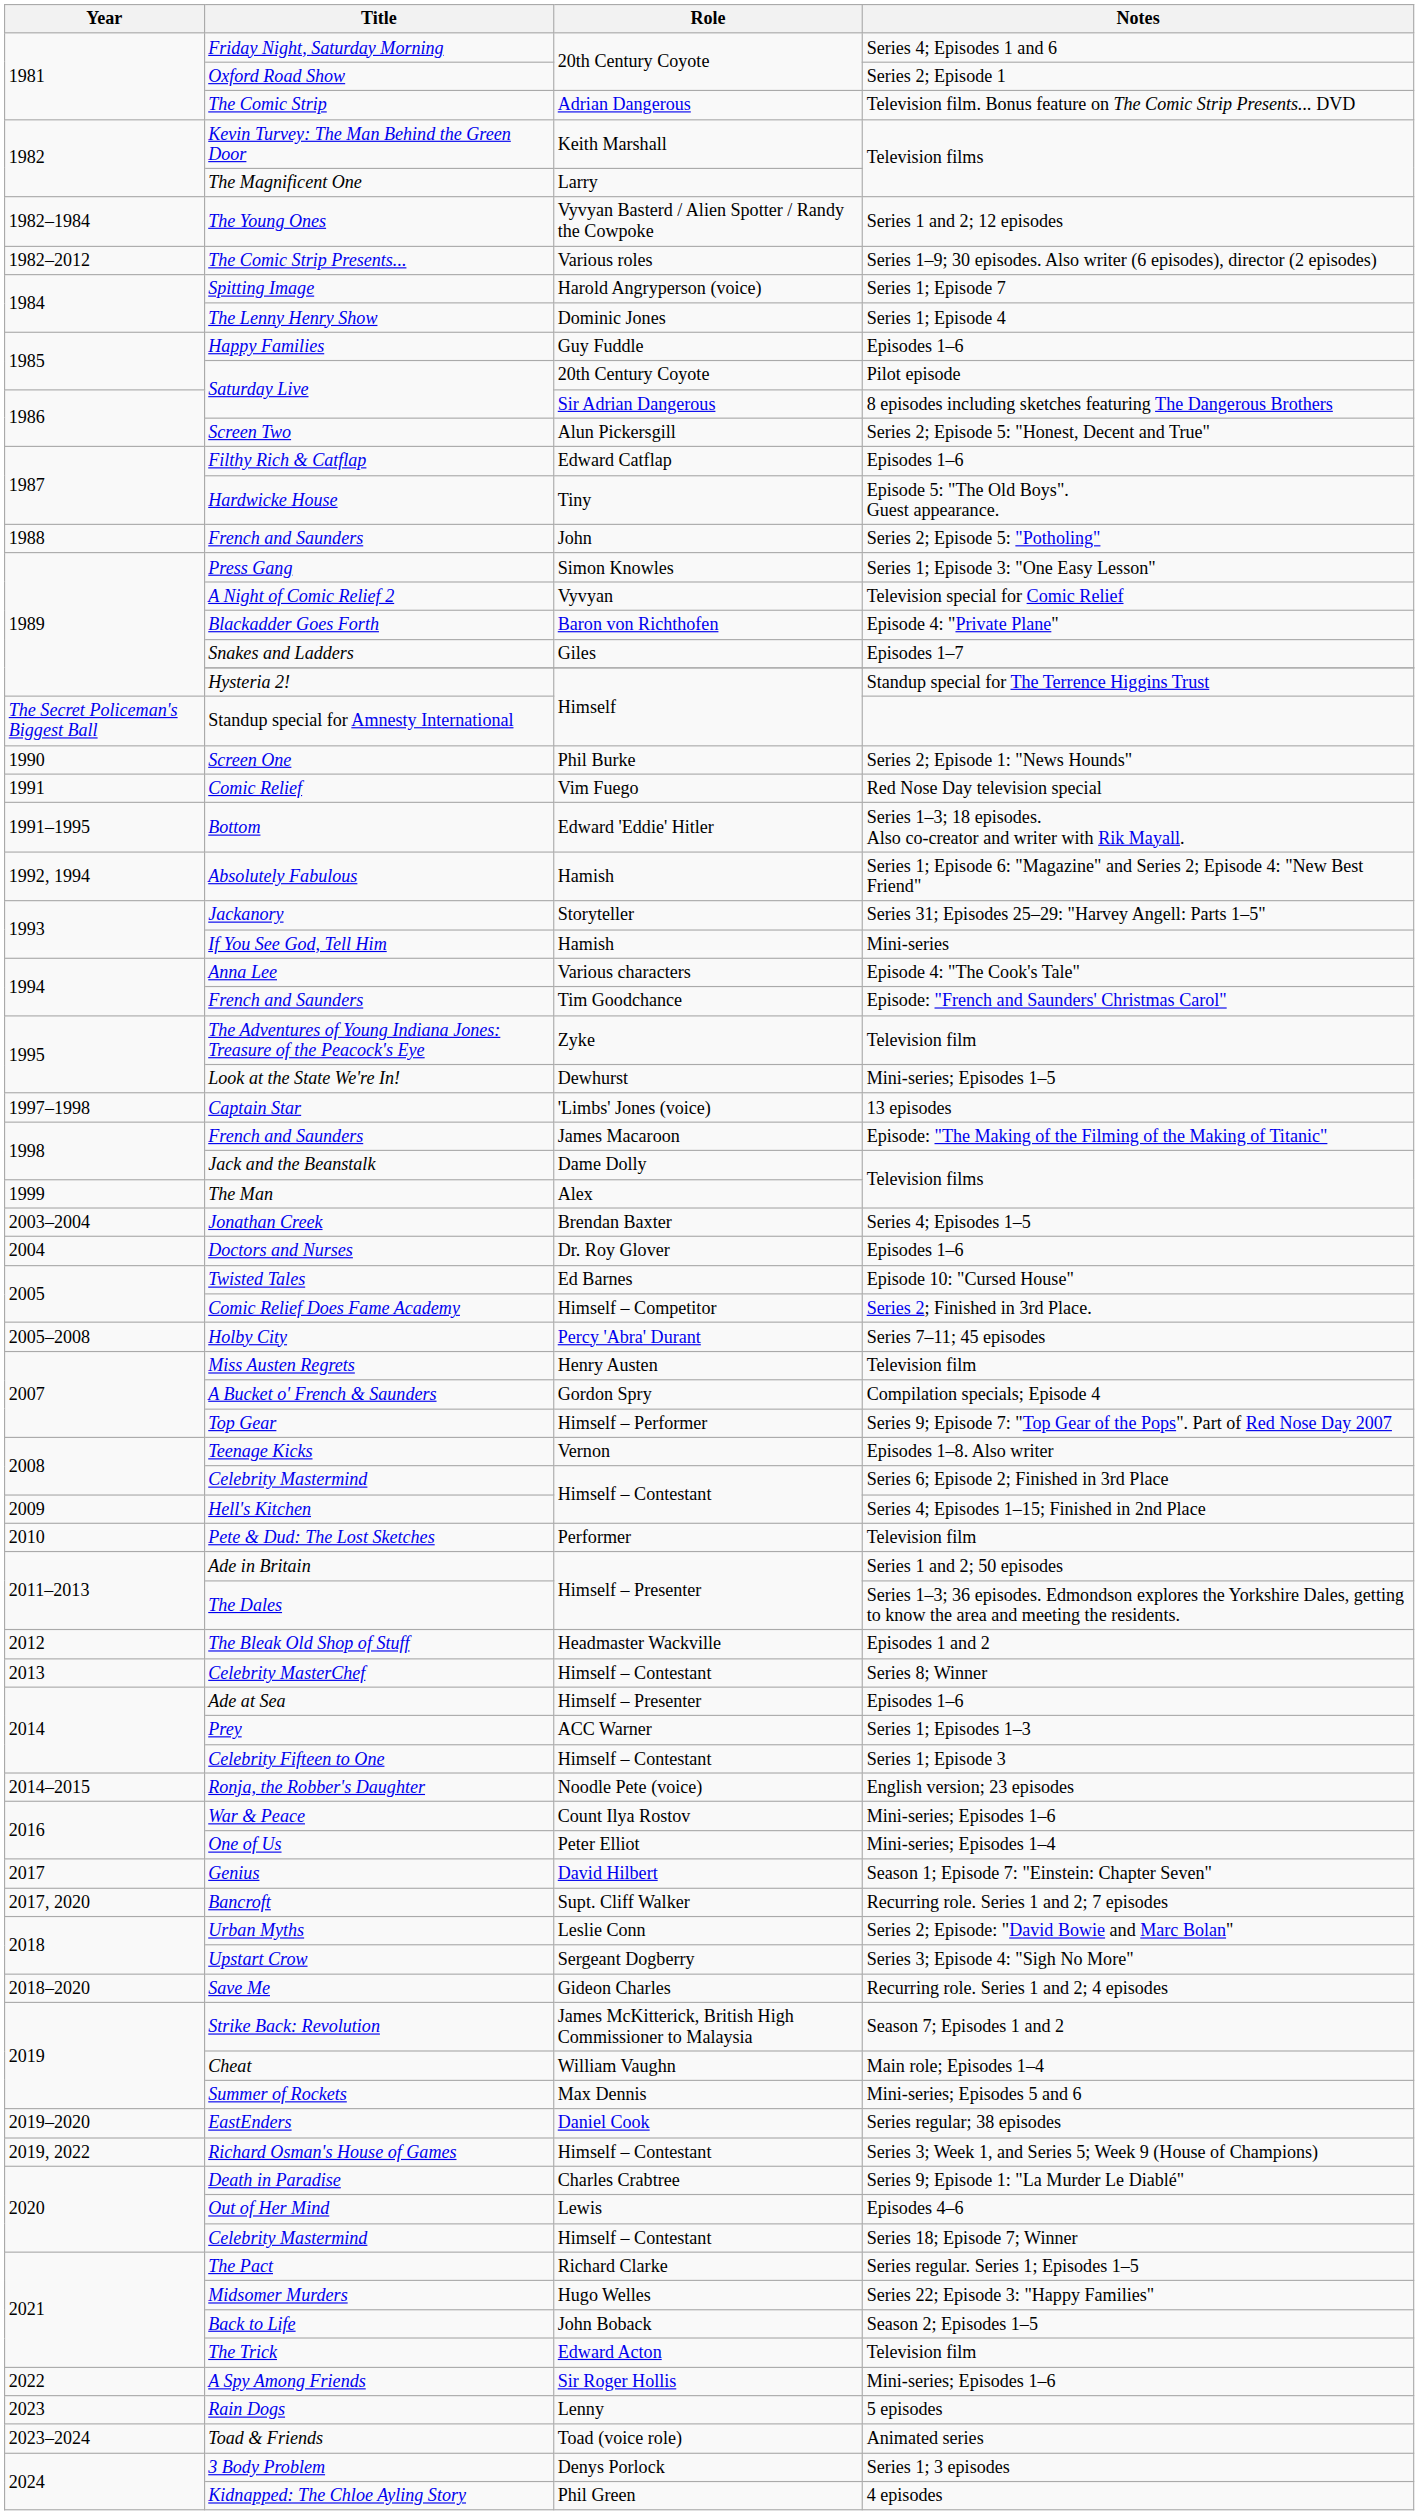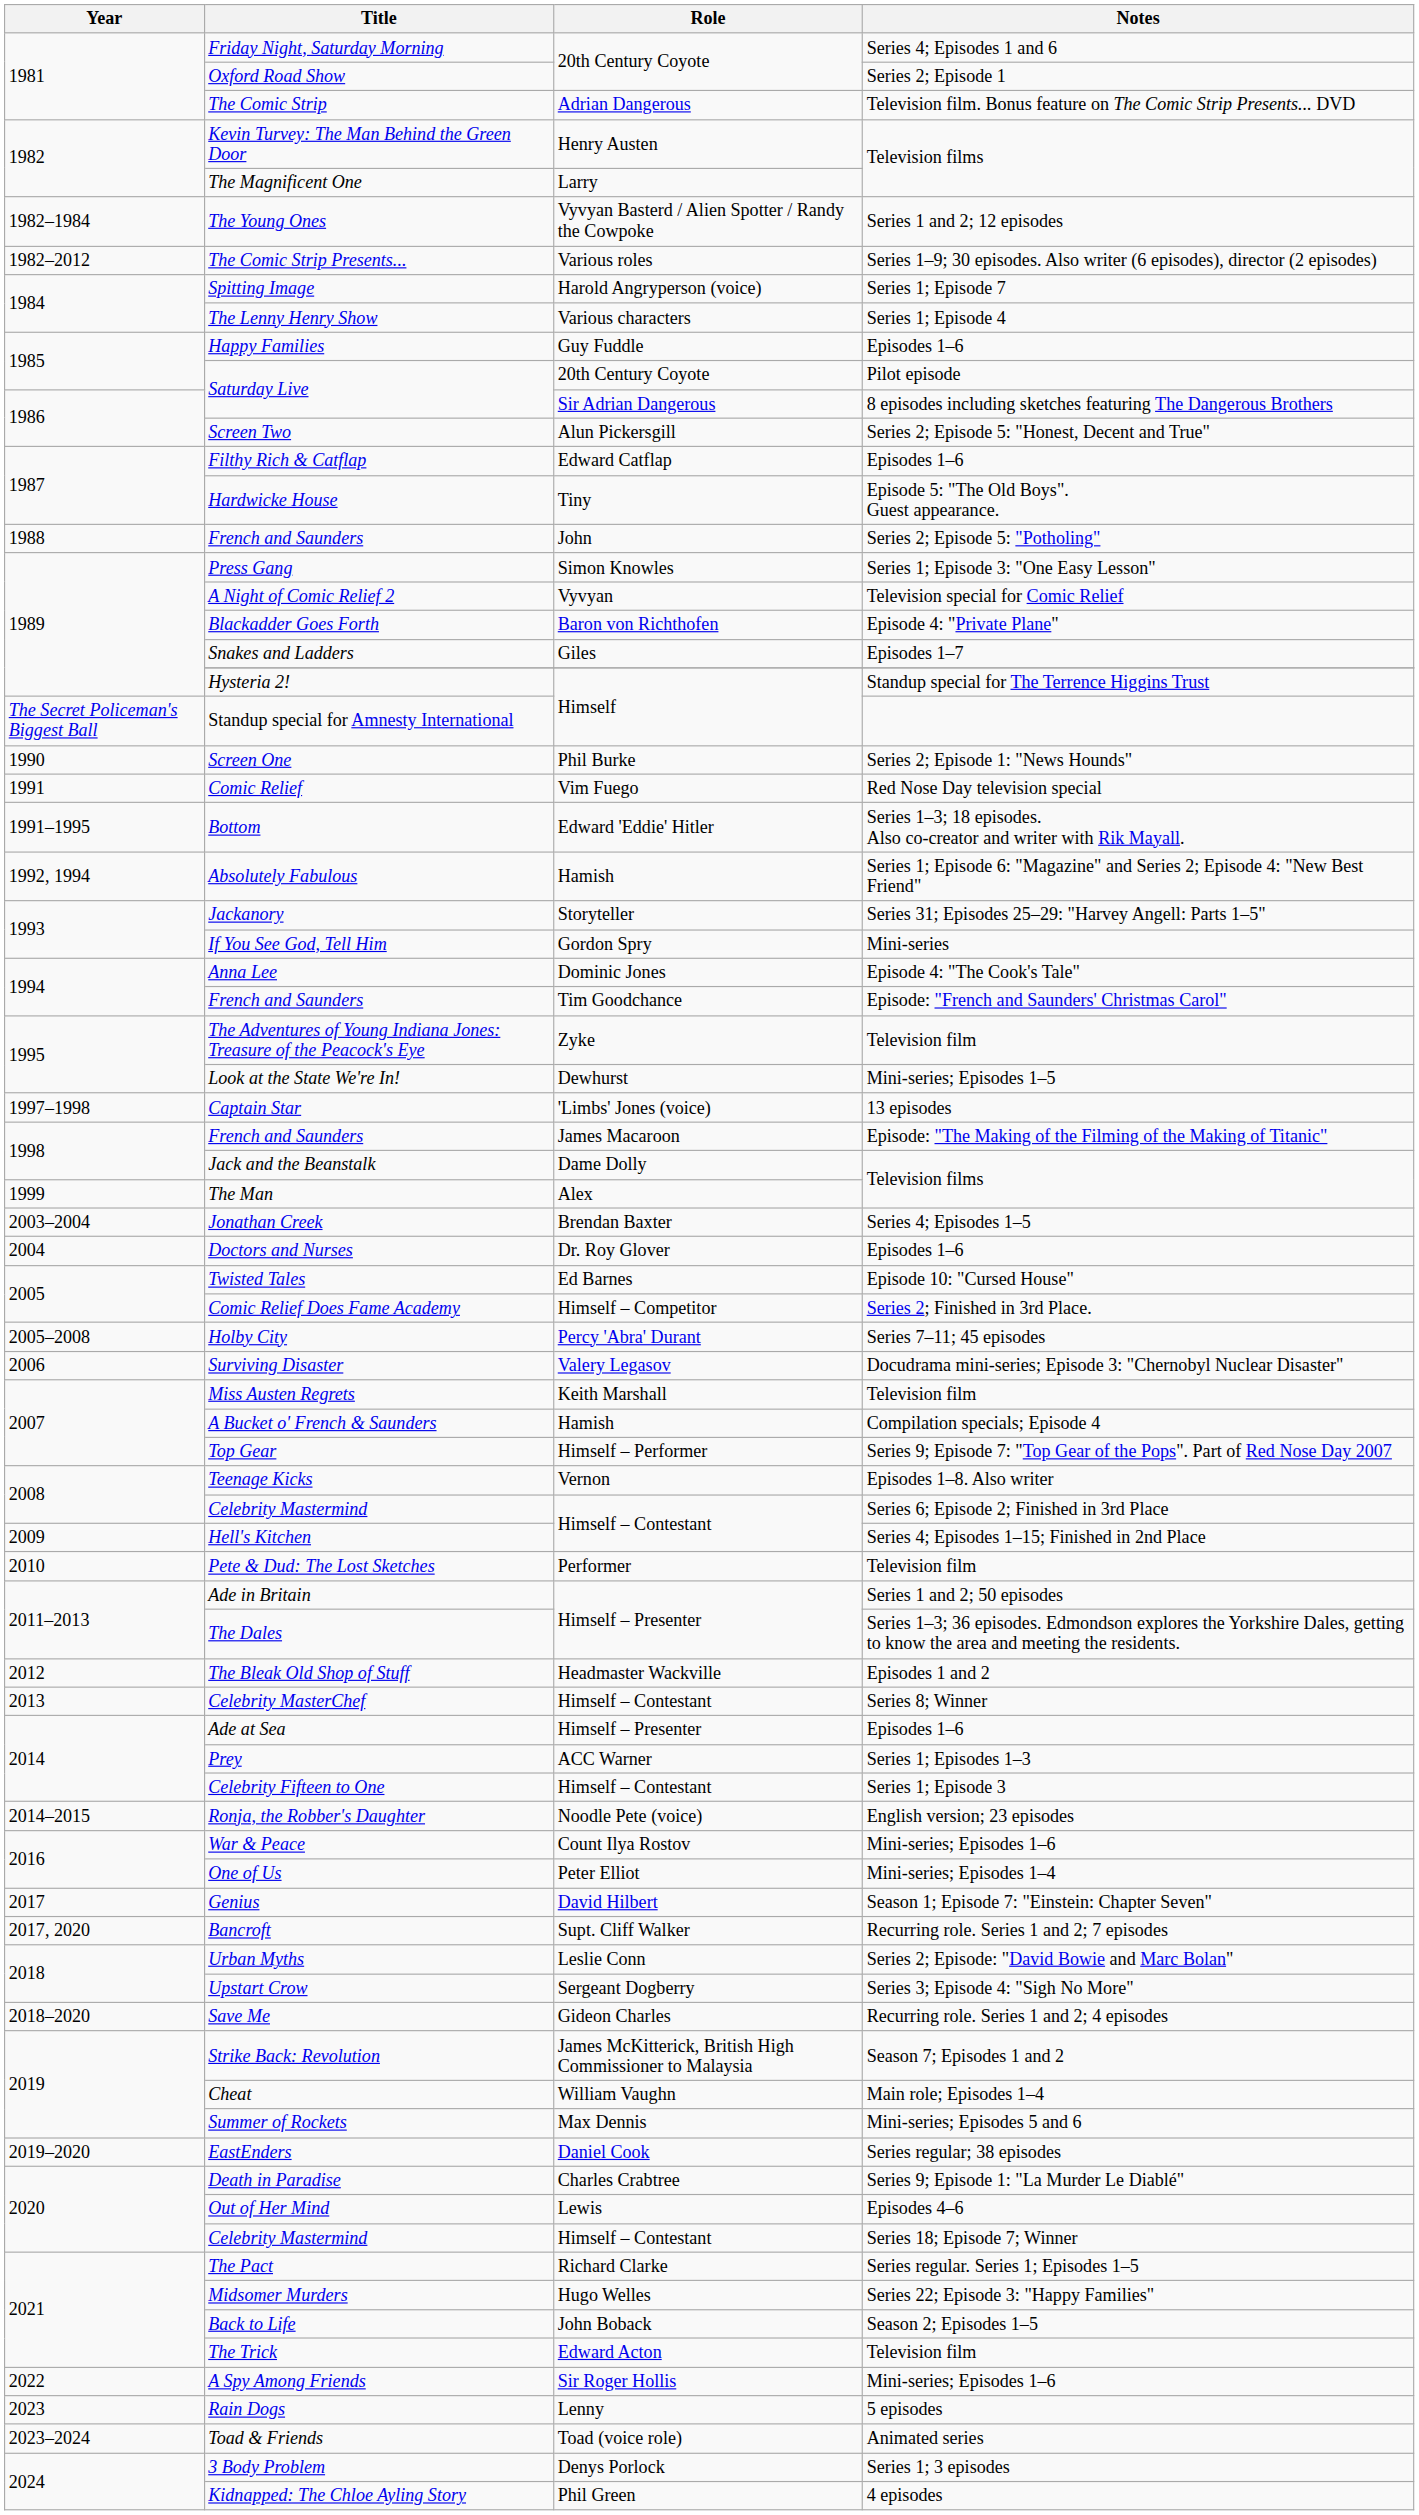Kevin Turvey: The Man Behind the Green Door | Role: Keith Marshall -> Henry Austen
The Lenny Henry Show | Role: Dominic Jones -> Various characters
If You See God, Tell Him | Role: Hamish -> Gordon Spry
Anna Lee | Role: Various characters -> Dominic Jones
+ row: 2006 | Surviving Disaster | Valery Legasov | Docudrama mini-series; Episode 3: "Chernobyl Nuclear Disaster"
Miss Austen Regrets | Role: Henry Austen -> Keith Marshall
A Bucket o' French & Saunders | Role: Gordon Spry -> Hamish
- row: 2019, 2022 | Richard Osman's House of Games | Himself – Contestant | Series 3; Week 1, and Series 5; Week 9 (House of Champions)
